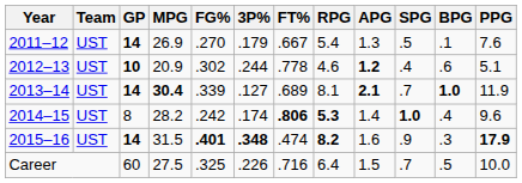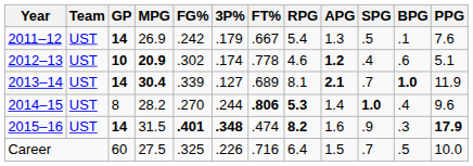2011–12 | FG%: .270 -> .242
2012–13 | MPG: normal -> bold
2012–13 | 3P%: .244 -> .174
2014–15 | FG%: .242 -> .270
2014–15 | 3P%: .174 -> .244
